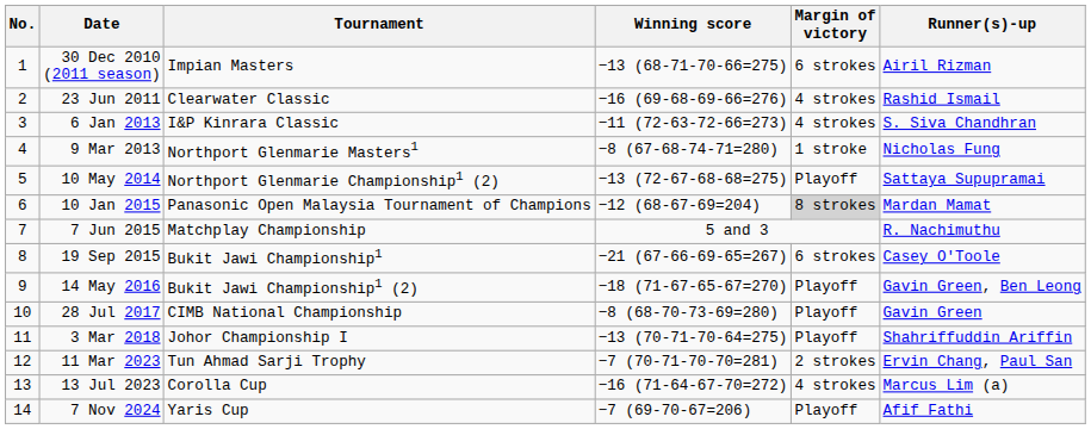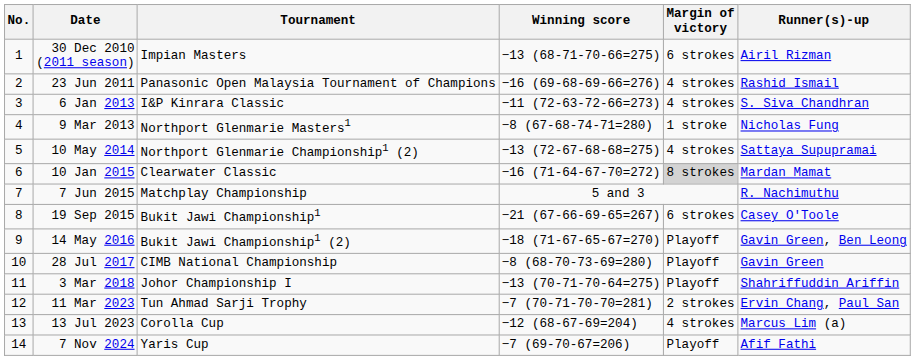23 Jun 2011 | Tournament: Clearwater Classic -> Panasonic Open Malaysia Tournament of Champions
10 May 2014 | Margin of victory: Playoff -> 4 strokes
10 Jan 2015 | Tournament: Panasonic Open Malaysia Tournament of Champions -> Clearwater Classic
10 Jan 2015 | Winning score: −12 (68-67-69=204) -> −16 (71-64-67-70=272)
13 Jul 2023 | Winning score: −16 (71-64-67-70=272) -> −12 (68-67-69=204)
